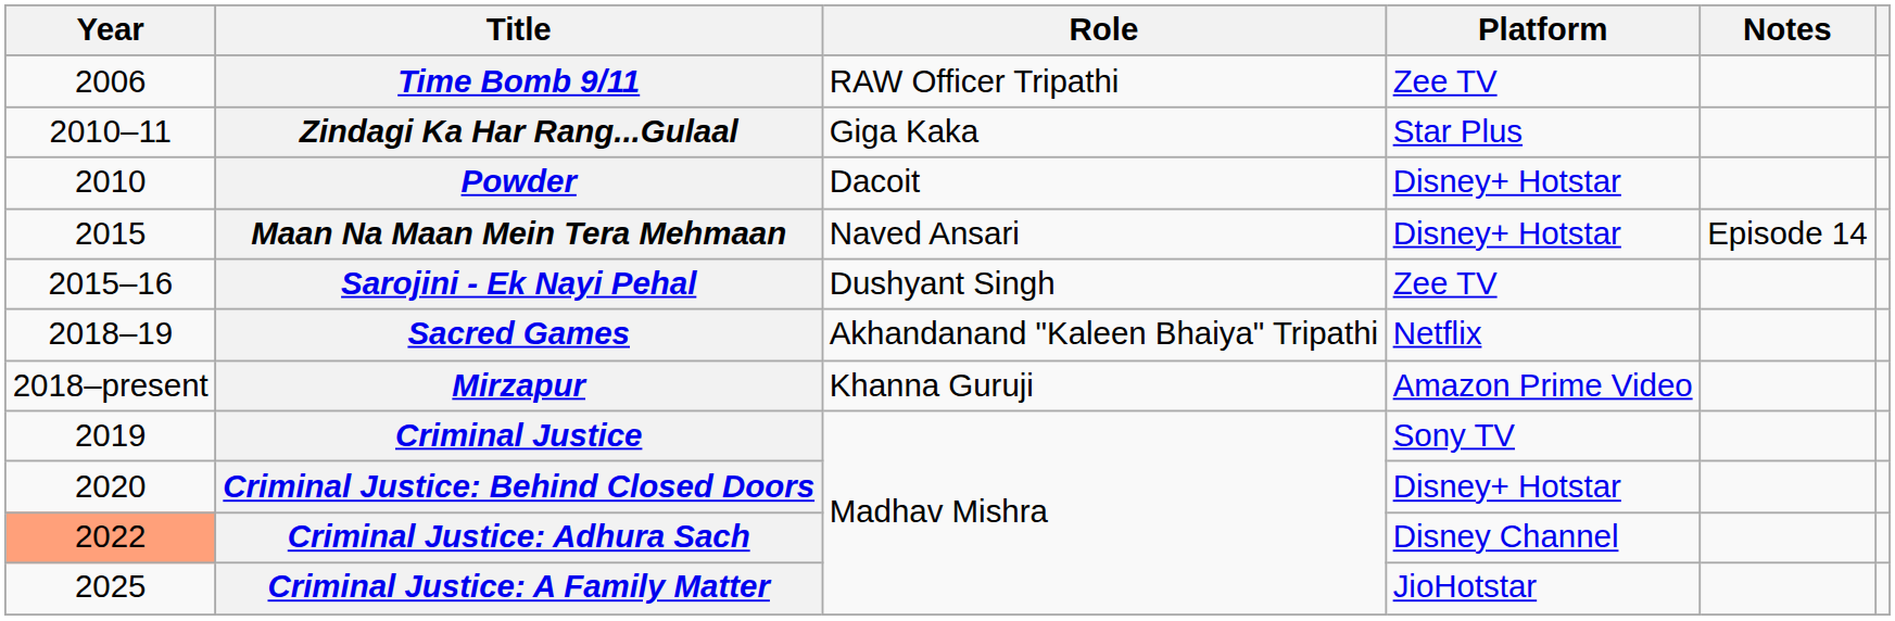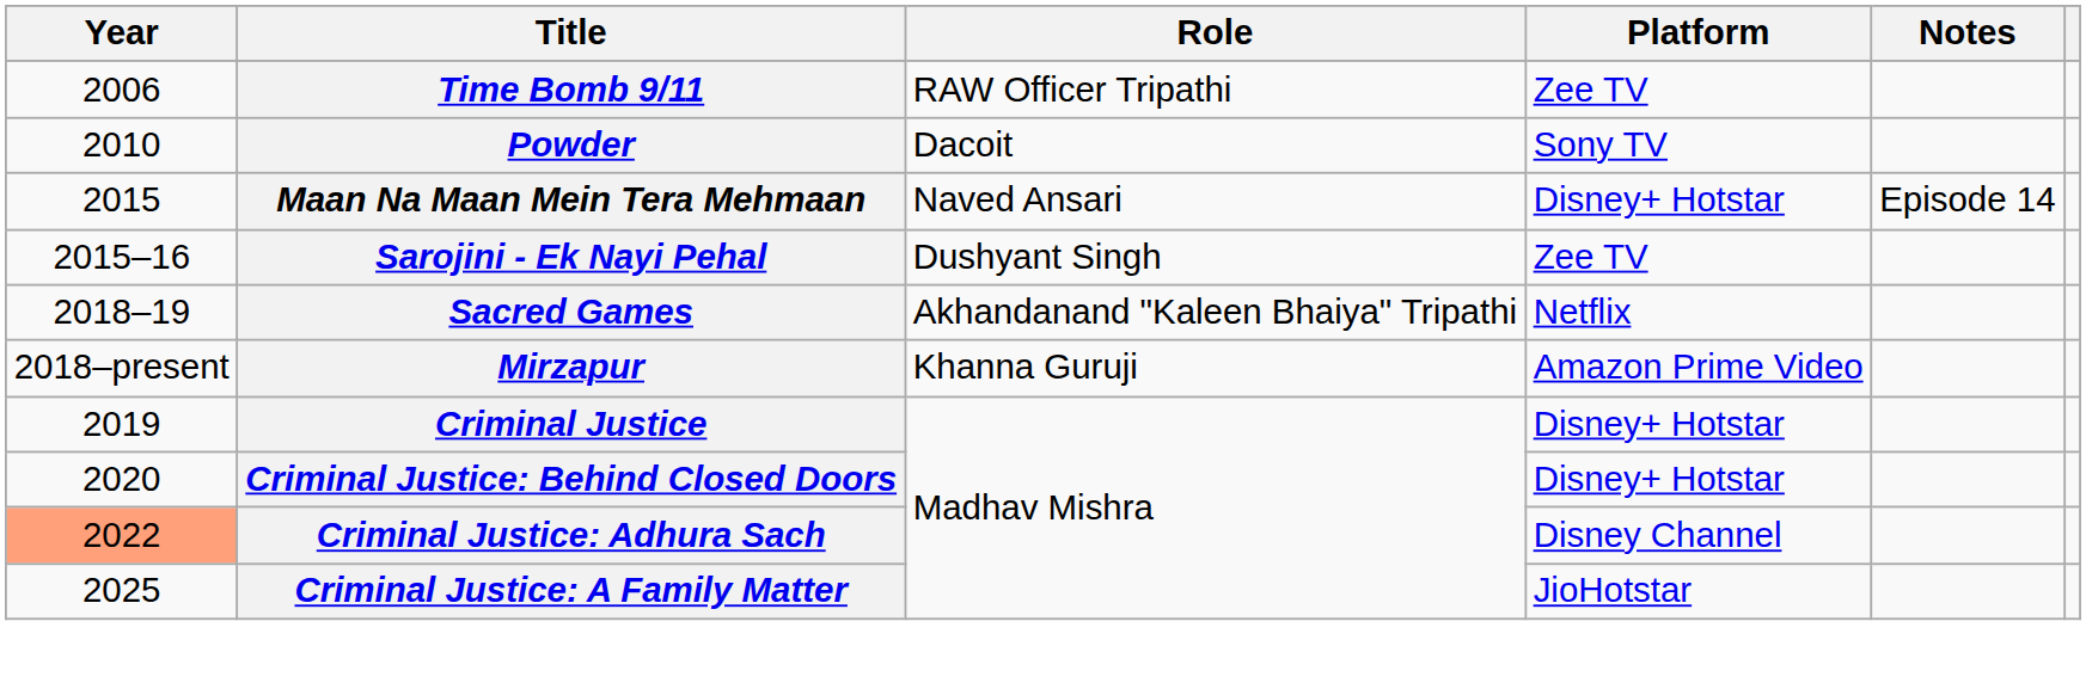- row: 2010–11 | Zindagi Ka Har Rang...Gulaal | Giga Kaka | Star Plus
Powder | Platform: Disney+ Hotstar -> Sony TV
Criminal Justice | Platform: Sony TV -> Disney+ Hotstar
